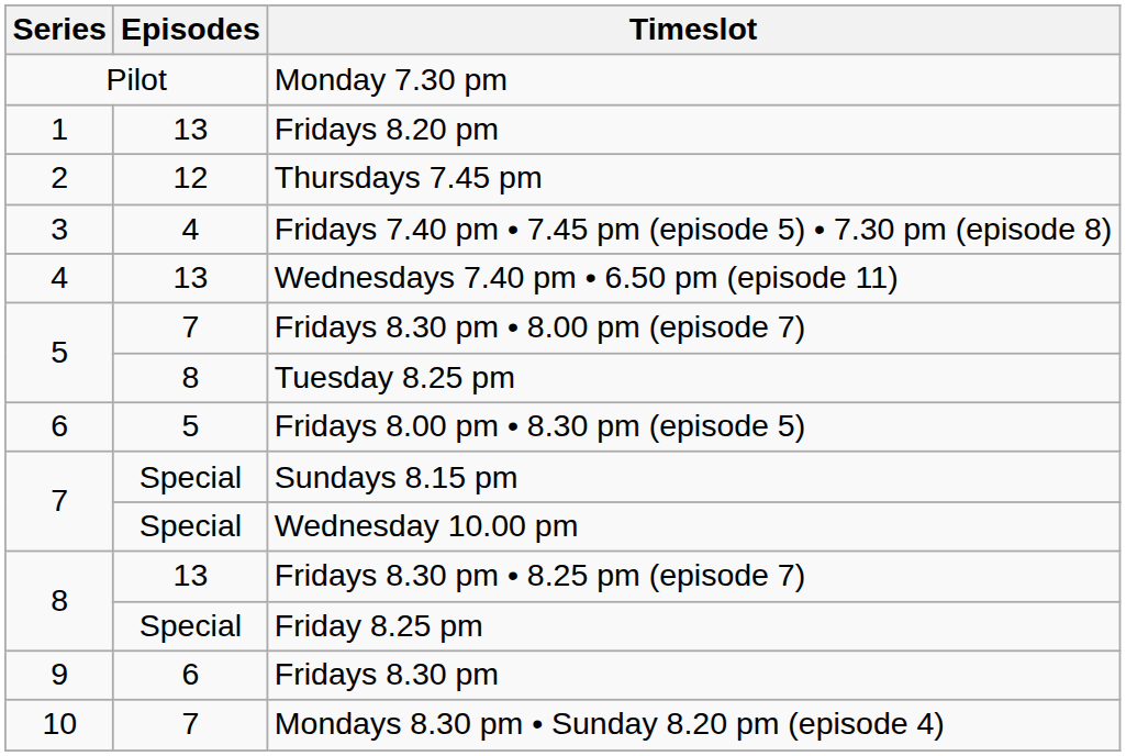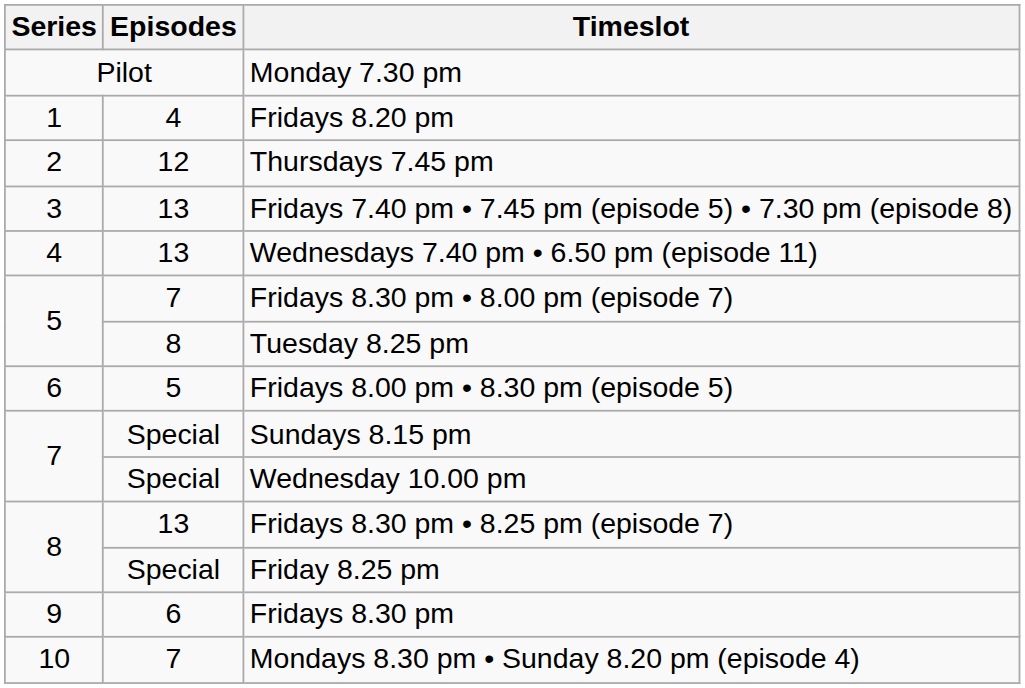Fridays 8.20 pm | Episodes: 13 -> 4
Fridays 7.40 pm • 7.45 pm (episode 5) • 7.30 pm (episode 8) | Episodes: 4 -> 13
